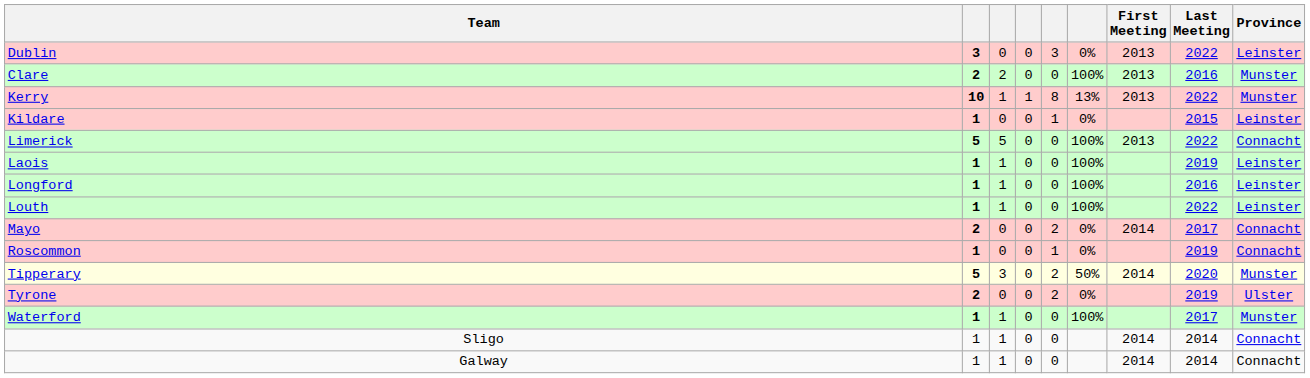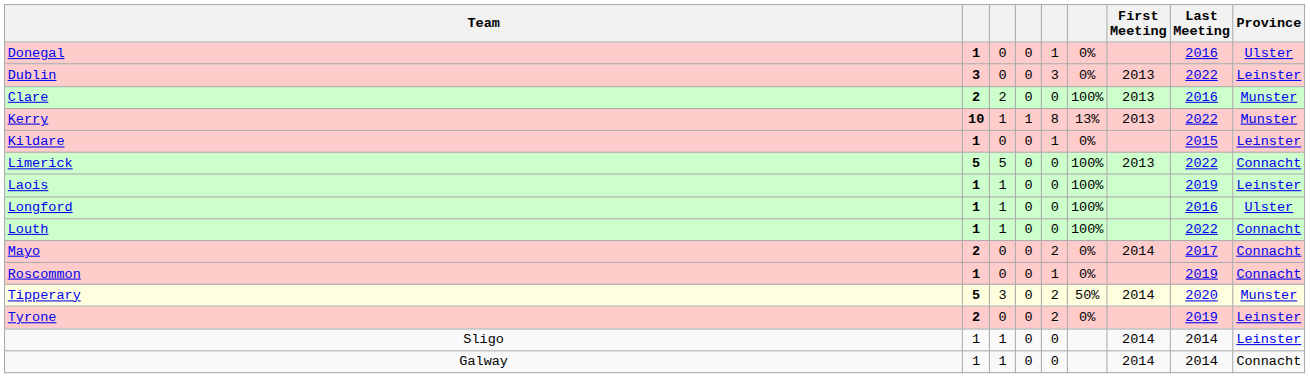+ row: Donegal | 1 | 0 | 0 | 1 | 0% | 2016 | Ulster
Longford | Province: Leinster -> Ulster
Louth | Province: Leinster -> Connacht
Tyrone | Province: Ulster -> Leinster
- row: Waterford | 1 | 1 | 0 | 0 | 100% | 2017 | Munster
Sligo | Province: Connacht -> Leinster
